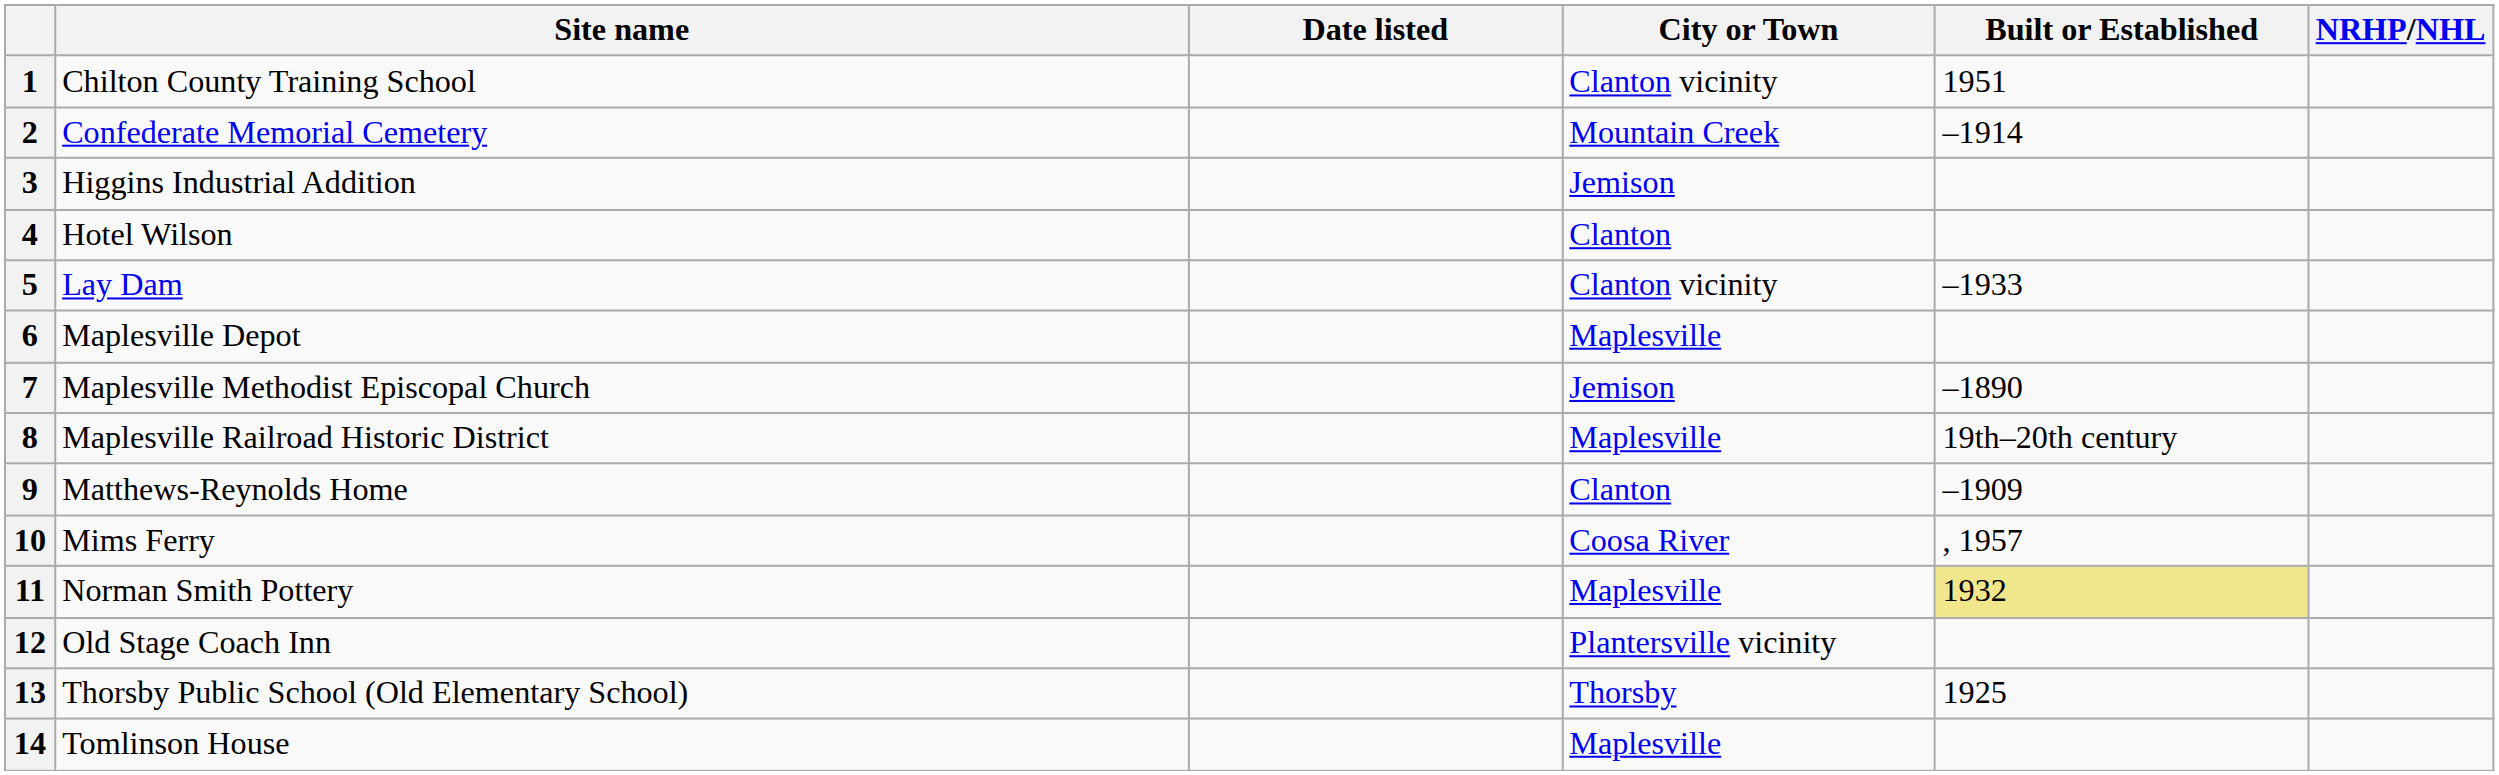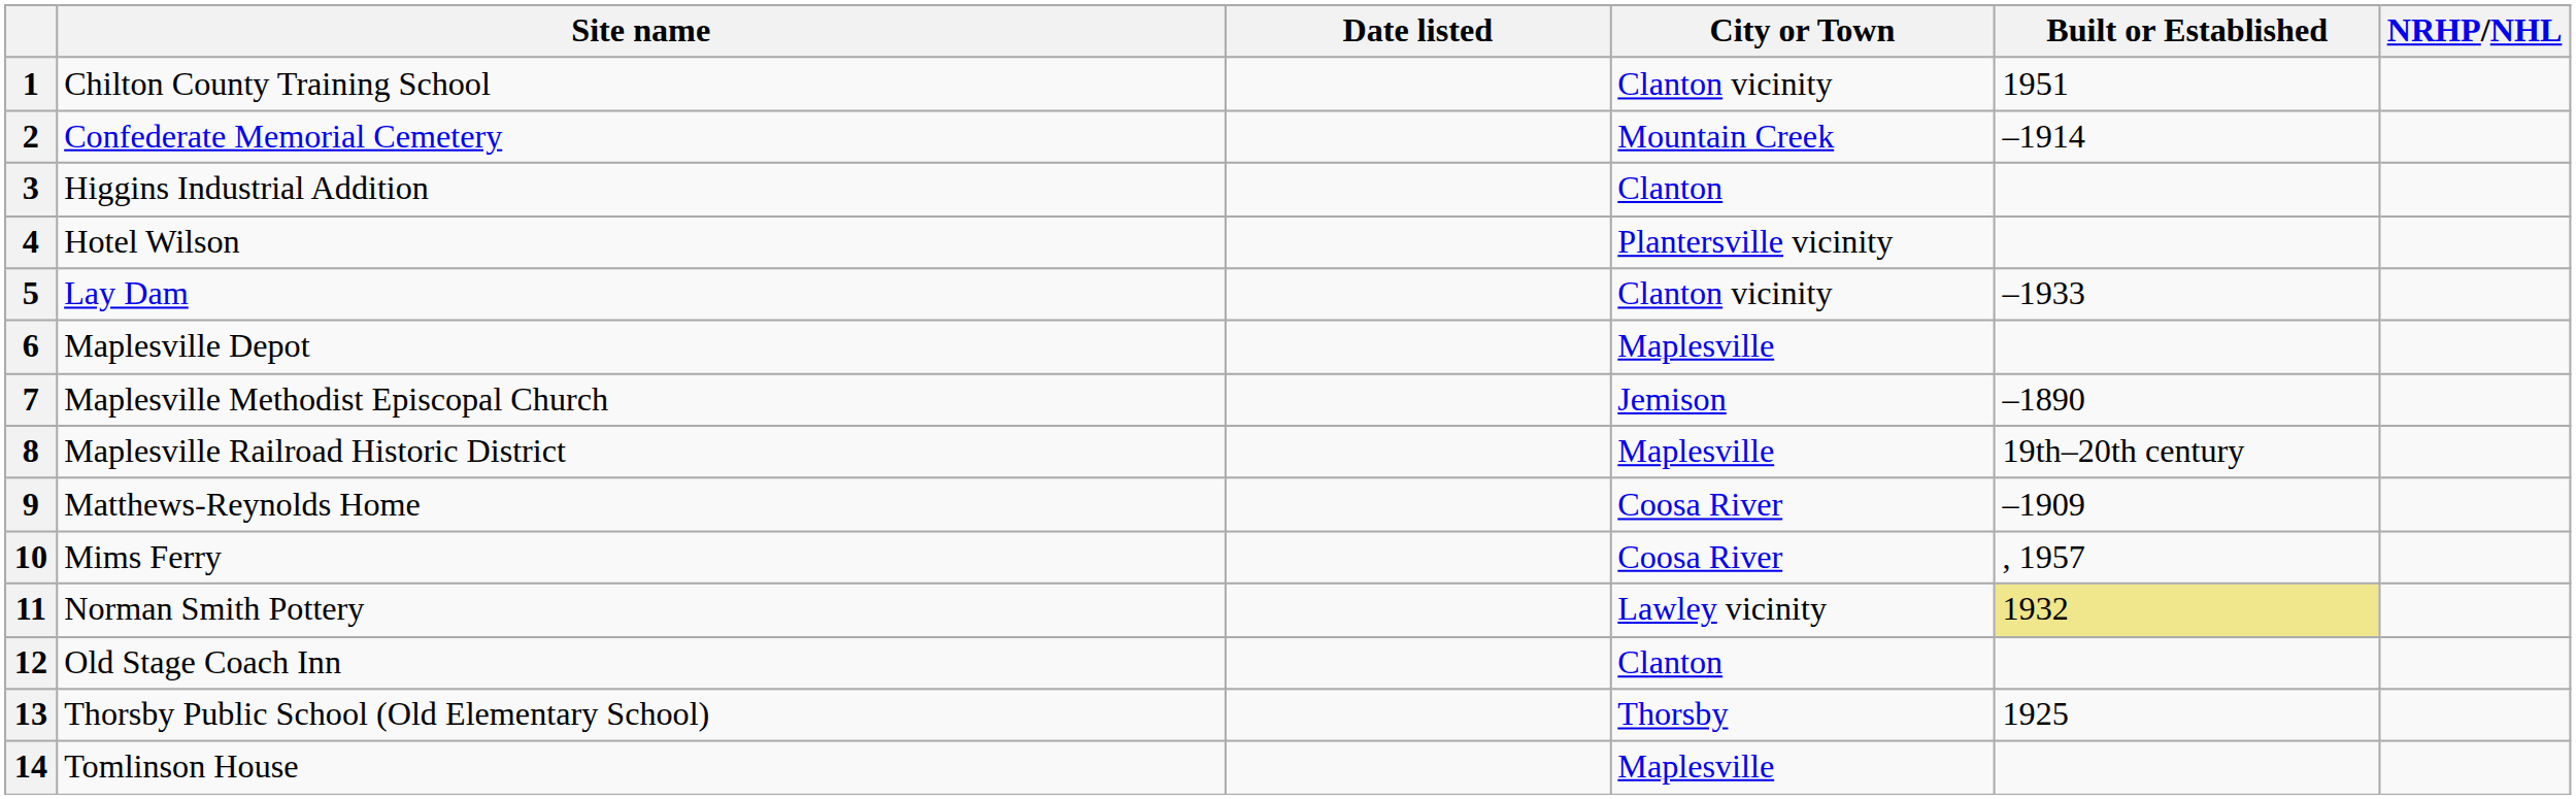3 | City or Town: Jemison -> Clanton
4 | City or Town: Clanton -> Plantersville vicinity
9 | City or Town: Clanton -> Coosa River
11 | City or Town: Maplesville -> Lawley vicinity
12 | City or Town: Plantersville vicinity -> Clanton
